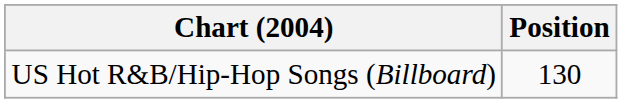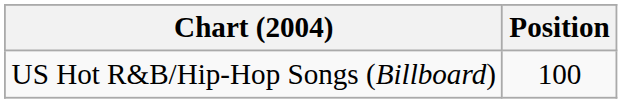US Hot R&B/Hip-Hop Songs (Billboard) | Position: 130 -> 100
